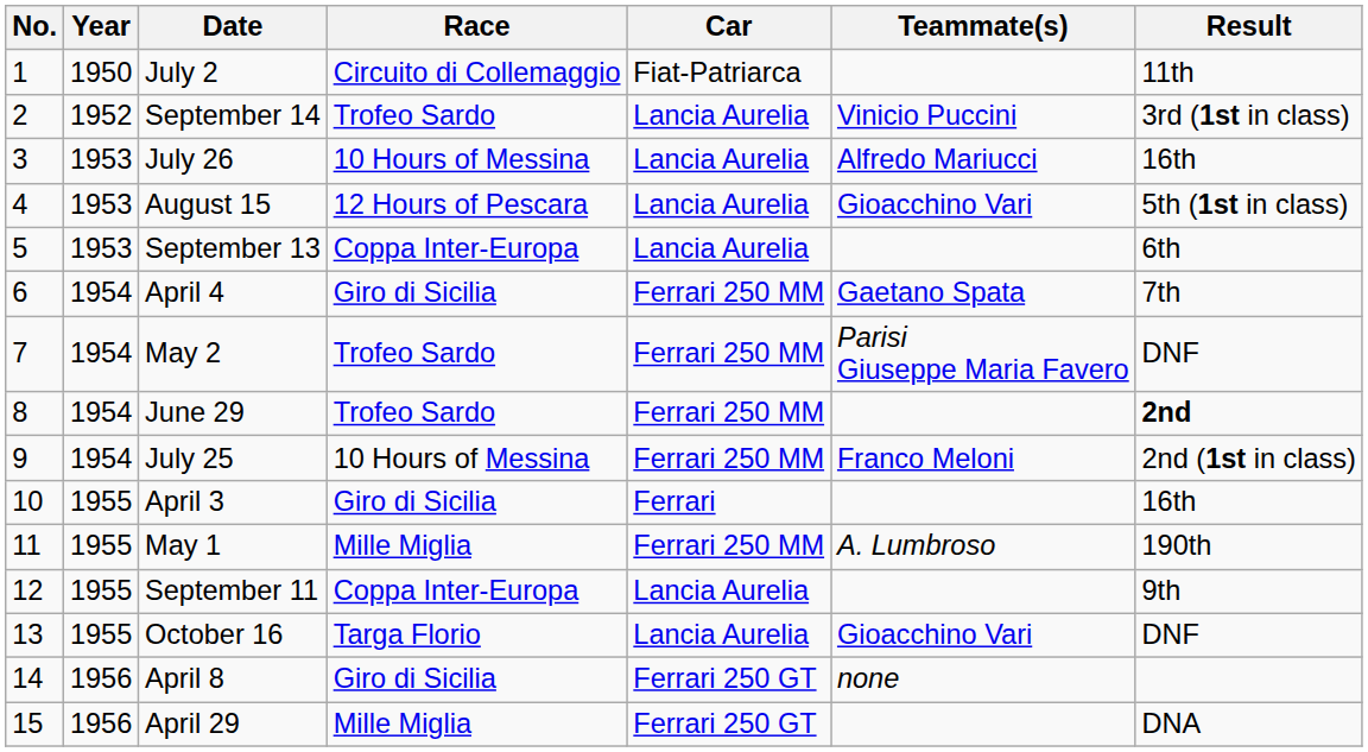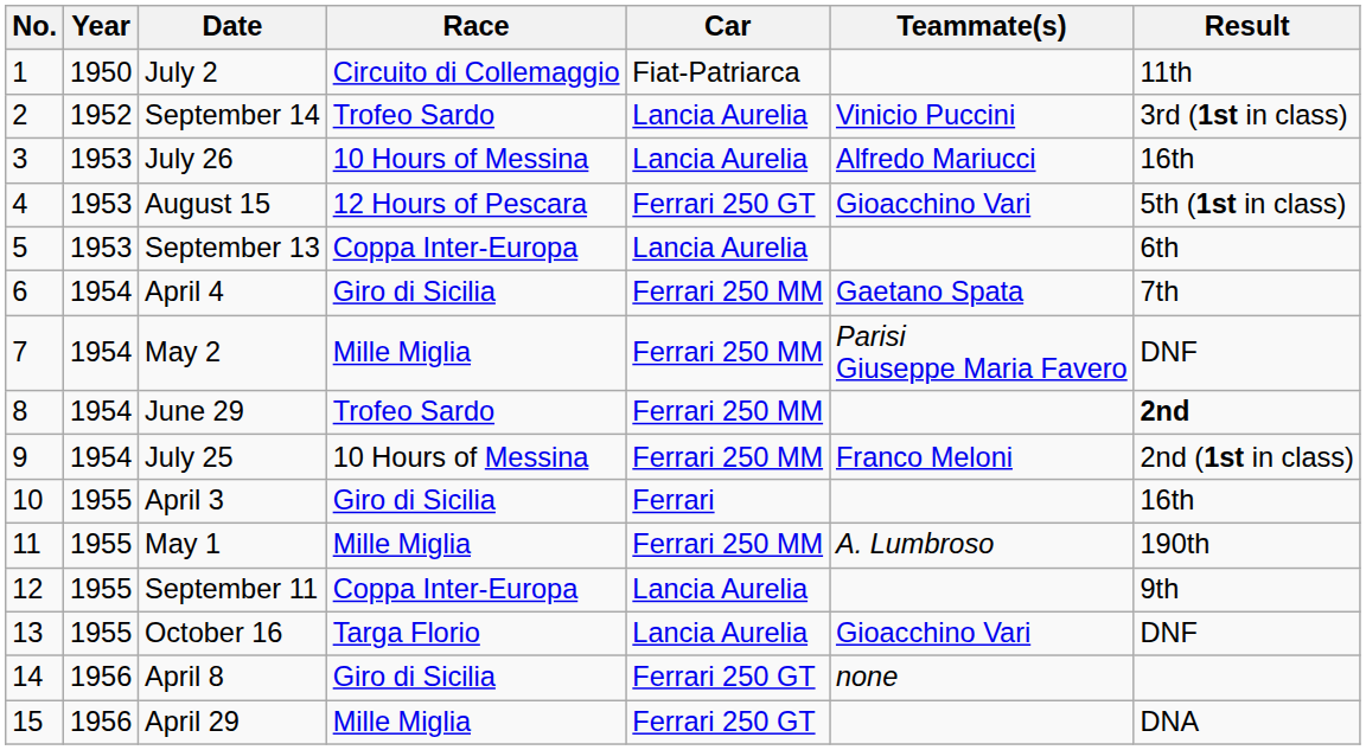August 15 | Car: Lancia Aurelia -> Ferrari 250 GT
May 2 | Race: Trofeo Sardo -> Mille Miglia
